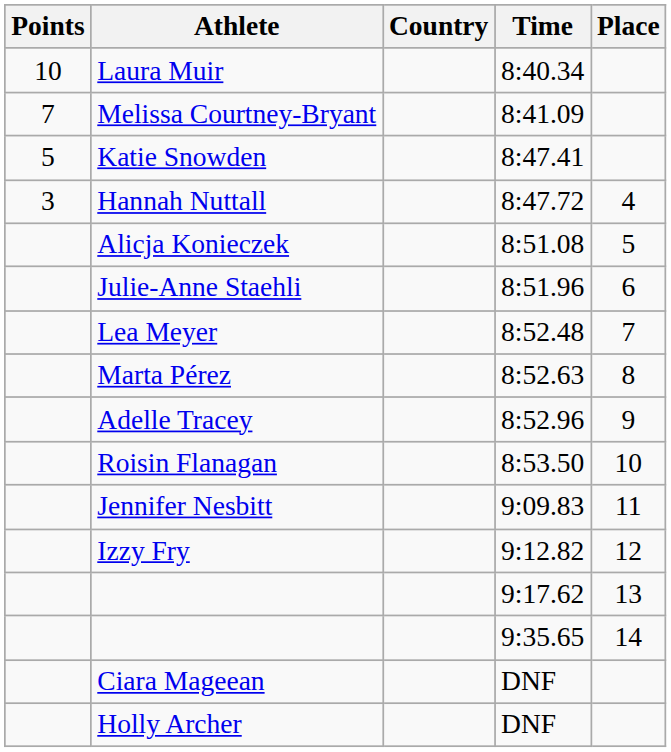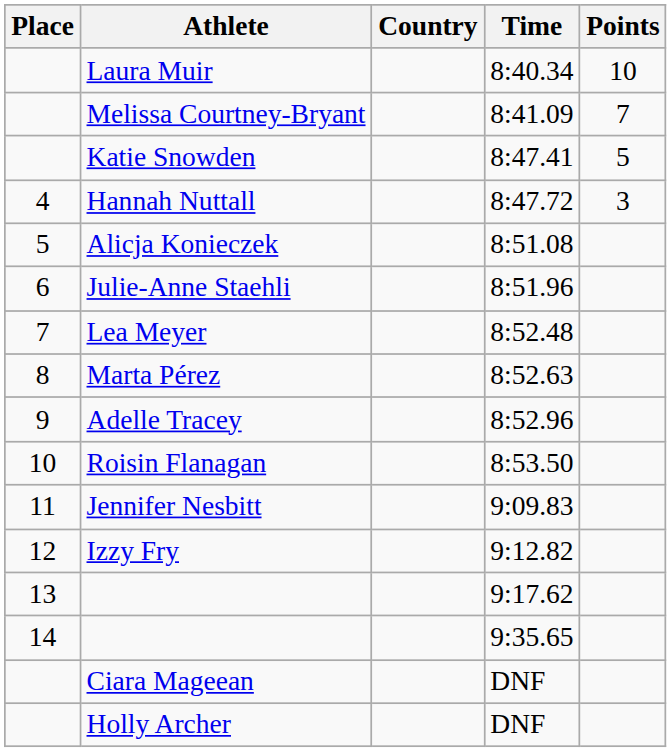columns swapped: Place <-> Points
